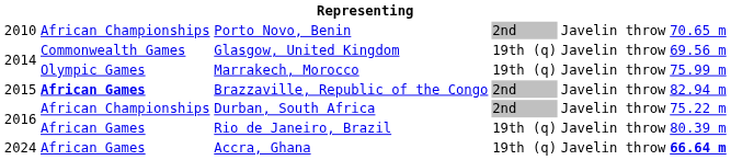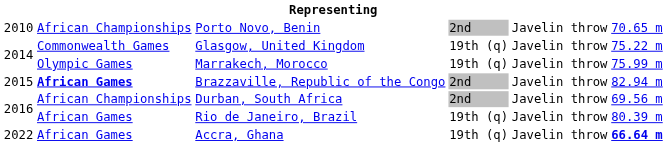Glasgow, United Kingdom | column 6: 69.56 m -> 75.22 m
Durban, South Africa | column 6: 75.22 m -> 69.56 m
Accra, Ghana | column 1: 2024 -> 2022
